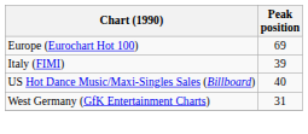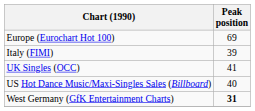+ row: UK Singles (OCC) | 41
West Germany (GfK Entertainment Charts) | Peak position: normal -> bold
